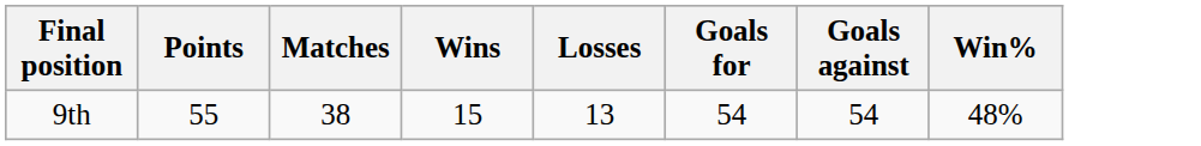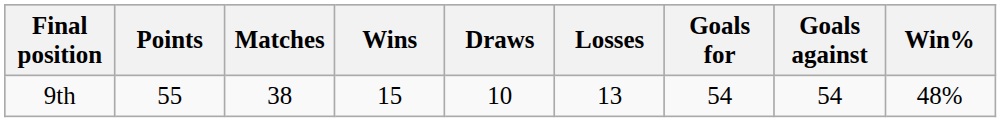+ column: Draws | 10
